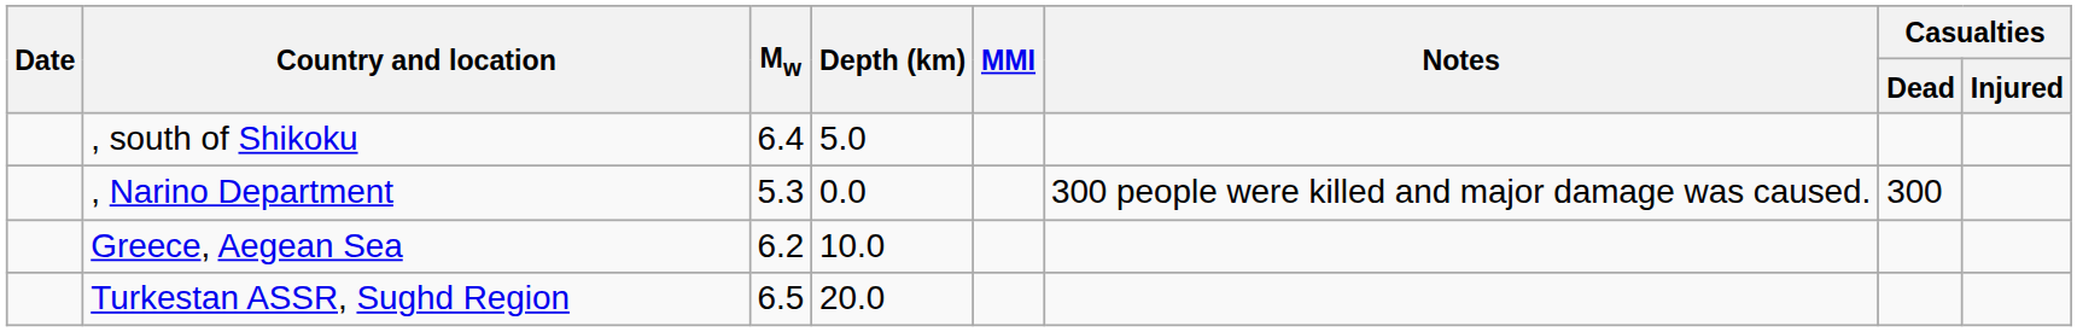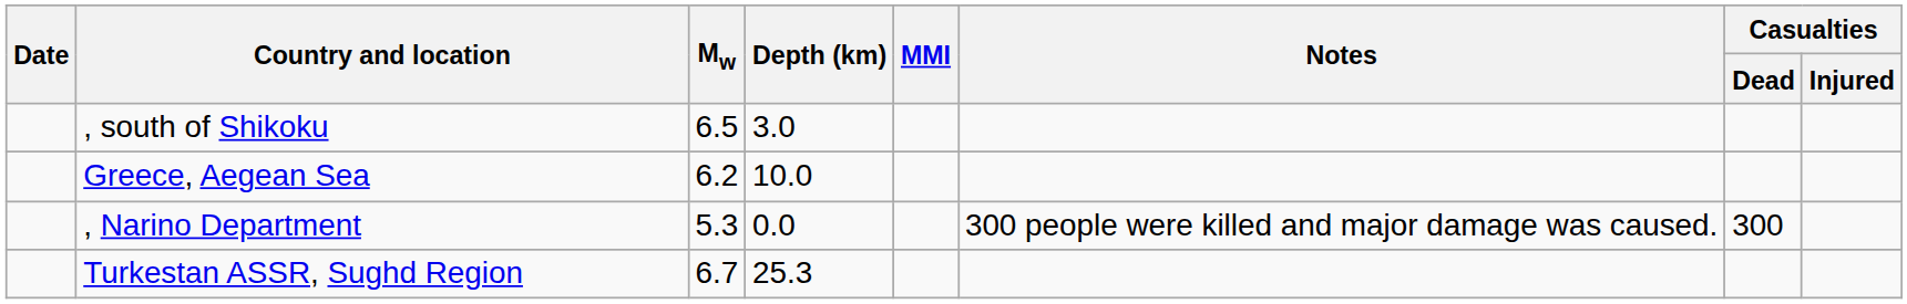, south of Shikoku | Mw: 6.4 -> 6.5
, south of Shikoku | Depth (km): 5.0 -> 3.0
rows swapped: Greece, Aegean Sea <-> , Narino Department
Turkestan ASSR, Sughd Region | Mw: 6.5 -> 6.7
Turkestan ASSR, Sughd Region | Depth (km): 20.0 -> 25.3
